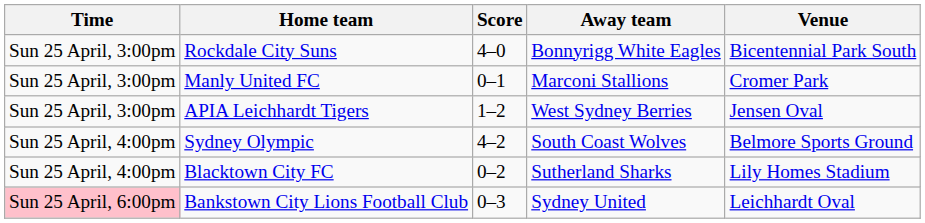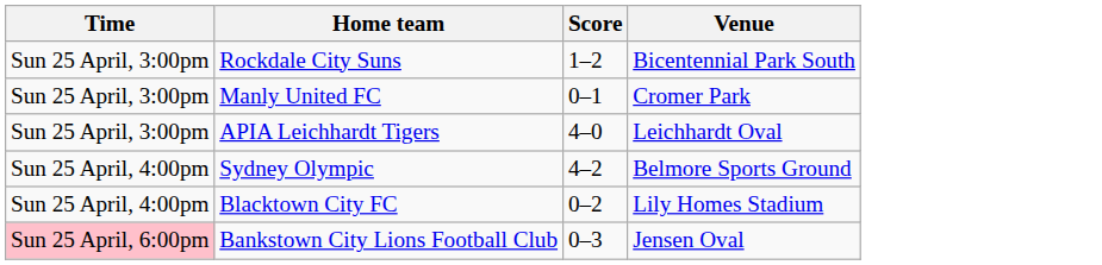- column: Away team | Bonnyrigg White Eagles | Marconi Stallions | West Sydney Berries | South Coast Wolves | Sutherland Sharks | Sydney United
Rockdale City Suns | Score: 4–0 -> 1–2
APIA Leichhardt Tigers | Score: 1–2 -> 4–0
APIA Leichhardt Tigers | Venue: Jensen Oval -> Leichhardt Oval
Bankstown City Lions Football Club | Venue: Leichhardt Oval -> Jensen Oval
